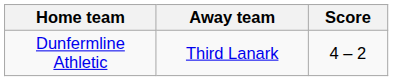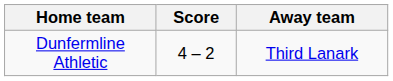columns swapped: Score <-> Away team
